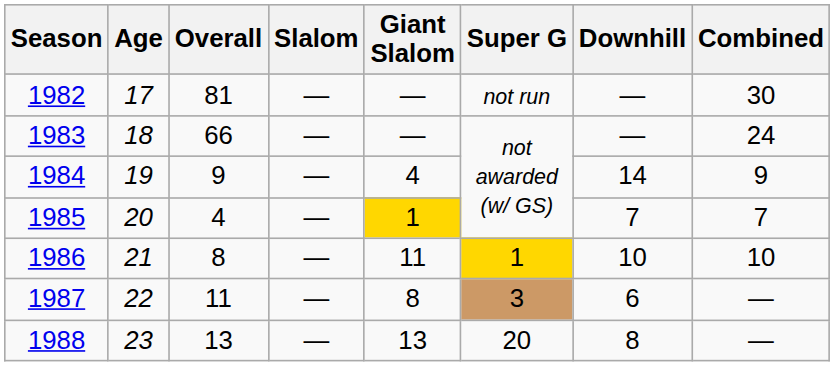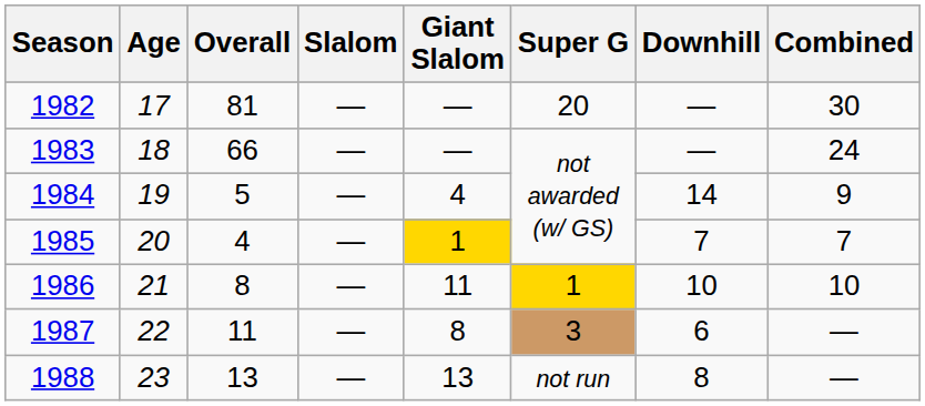1982 | Super G: not run -> 20
1984 | Overall: 9 -> 5
1988 | Super G: 20 -> not run
